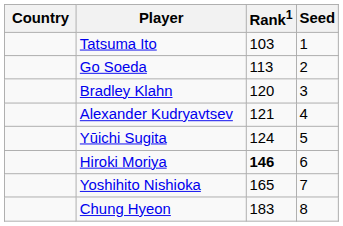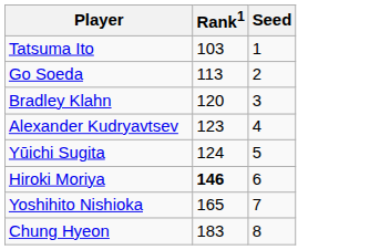- column: Country
Alexander Kudryavtsev | Rank1: 121 -> 123
